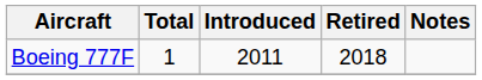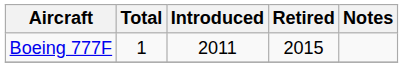Boeing 777F | Retired: 2018 -> 2015
